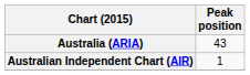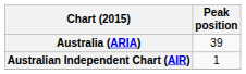Australia (ARIA) | Peak position: 43 -> 39
